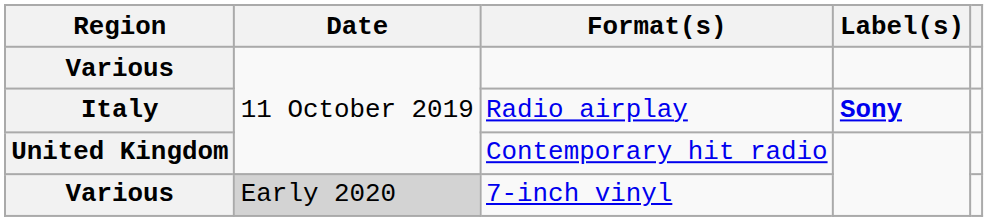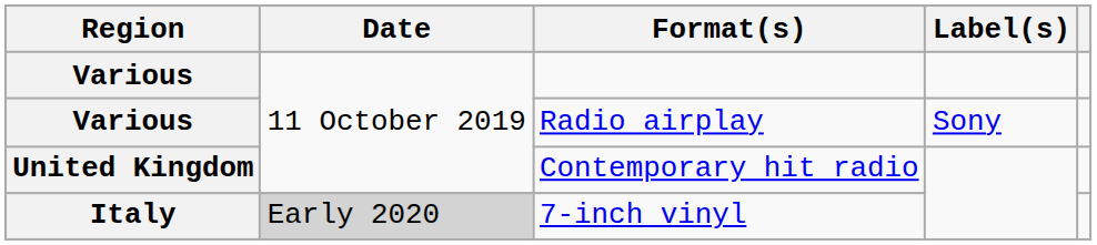Radio airplay | Region: Italy -> Various
Radio airplay | Label(s): bold -> normal
7-inch vinyl | Region: Various -> Italy
